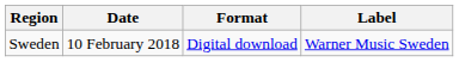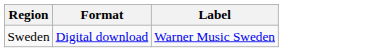- column: Date | 10 February 2018
